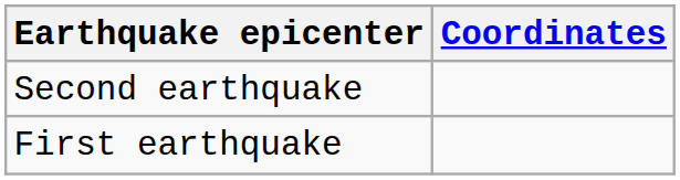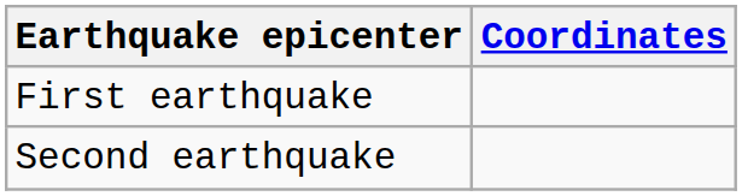rows swapped: First earthquake <-> Second earthquake
